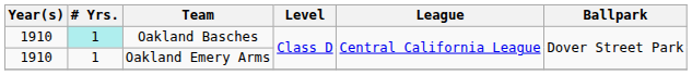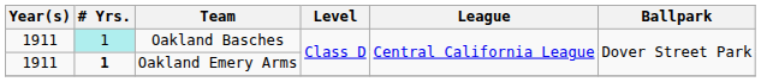Oakland Basches | Year(s): 1910 -> 1911
Oakland Emery Arms | Year(s): 1910 -> 1911
Oakland Emery Arms | # Yrs.: normal -> bold
